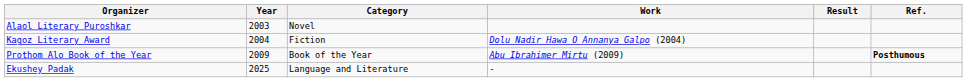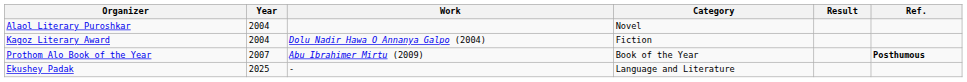columns swapped: Category <-> Work
Alaol Literary Puroshkar | Year: 2003 -> 2004
Prothom Alo Book of the Year | Year: 2009 -> 2007
